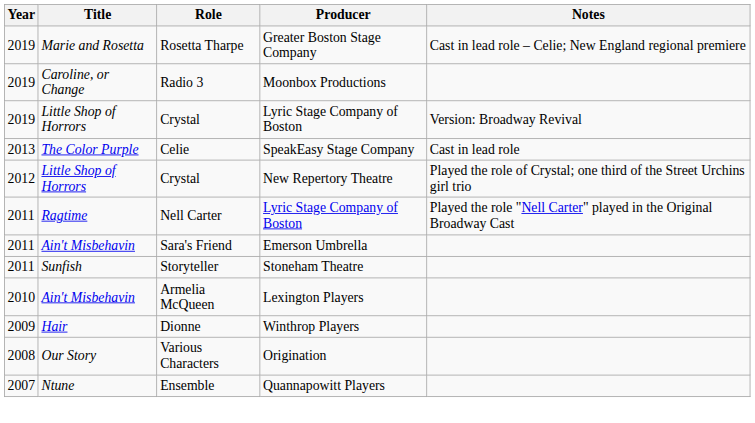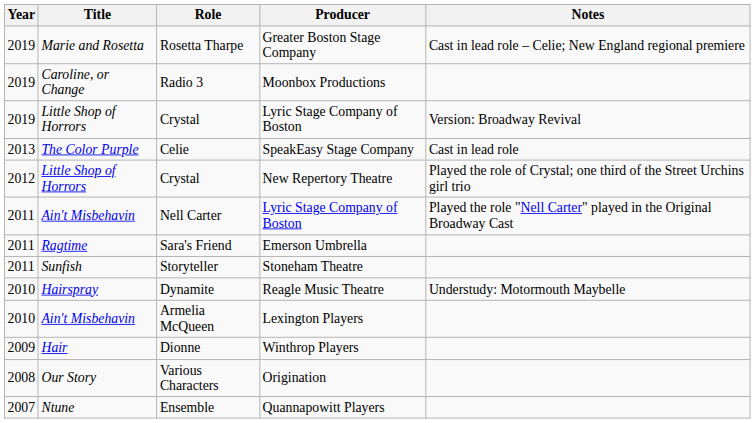Nell Carter | Title: Ragtime -> Ain't Misbehavin
Sara's Friend | Title: Ain't Misbehavin -> Ragtime
+ row: 2010 | Hairspray | Dynamite | Reagle Music Theatre | Understudy: Motormouth Maybelle
